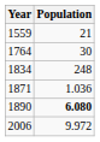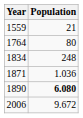1764 | Population: 30 -> 80
2006 | Population: 9.972 -> 9.672
